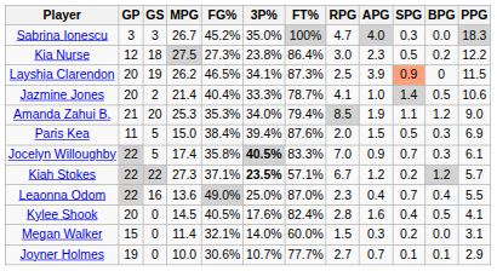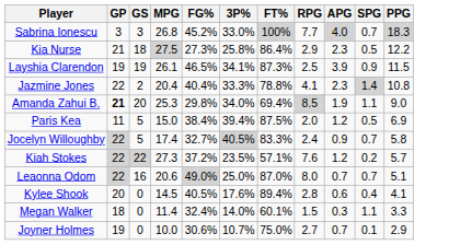- column: BPG | 0.0 | 0.2 | 0 | 0.5 | 1.2 | 0.3 | 0.3 | 1.2 | 0.4 | 0.5 | 0.0 | 0.1
Sabrina Ionescu | MPG: 26.7 -> 26.8
Sabrina Ionescu | 3P%: 35.0% -> 33.0%
Sabrina Ionescu | RPG: 4.7 -> 7.7
Sabrina Ionescu | SPG: 0.3 -> 0.7
Kia Nurse | GP: 12 -> 21
Kia Nurse | 3P%: 23.8% -> 25.8%
Kia Nurse | RPG: 3.0 -> 2.9
Layshia Clarendon | GP: 20 -> 19
Layshia Clarendon | MPG: 26.2 -> 26.1
Layshia Clarendon | SPG: lightsalmon background -> no background
Jazmine Jones | GP: 20 -> 22
Jazmine Jones | MPG: 21.4 -> 20.4
Jazmine Jones | FT%: 78.7% -> 78.8%
Jazmine Jones | APG: 1.0 -> 2.3
Jazmine Jones | PPG: 10.6 -> 10.8
Amanda Zahui B. | GP: normal -> bold
Amanda Zahui B. | FG%: 35.3% -> 29.8%
Amanda Zahui B. | FT%: 79.4% -> 69.4%
Paris Kea | FT%: 87.6% -> 87.5%
Paris Kea | APG: 1.5 -> 1.2
Jocelyn Willoughby | FG%: 35.8% -> 32.7%
Jocelyn Willoughby | 3P%: bold -> normal
Jocelyn Willoughby | RPG: 7.0 -> 2.4
Jocelyn Willoughby | PPG: 6.1 -> 5.8
Kiah Stokes | FG%: 37.1% -> 37.2%
Kiah Stokes | 3P%: bold -> normal
Kiah Stokes | RPG: 6.7 -> 7.6
Leaonna Odom | MPG: 13.6 -> 20.6
Leaonna Odom | RPG: 2.3 -> 8.0
Leaonna Odom | APG: 0.4 -> 0.7
Leaonna Odom | PPG: 5.5 -> 5.1
Kylee Shook | FT%: 82.4% -> 89.4%
Kylee Shook | APG: 1.6 -> 0.6
Megan Walker | GP: 15 -> 18
Megan Walker | FG%: 32.1% -> 32.4%
Megan Walker | FT%: 60.0% -> 60.1%
Megan Walker | SPG: 0.2 -> 1.1
Megan Walker | PPG: 3.1 -> 3.3
Joyner Holmes | FT%: 77.7% -> 75.0%
